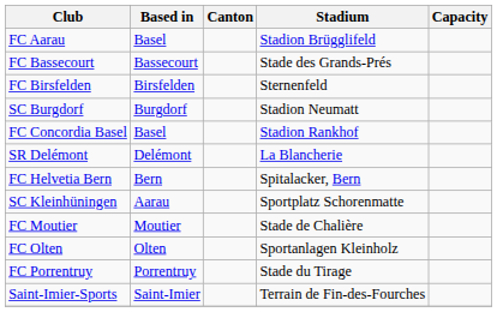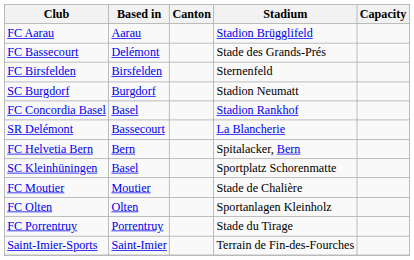FC Aarau | Based in: Basel -> Aarau
FC Bassecourt | Based in: Bassecourt -> Delémont
SR Delémont | Based in: Delémont -> Bassecourt
SC Kleinhüningen | Based in: Aarau -> Basel
